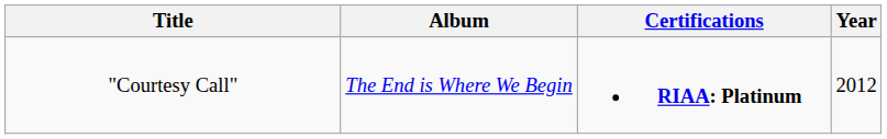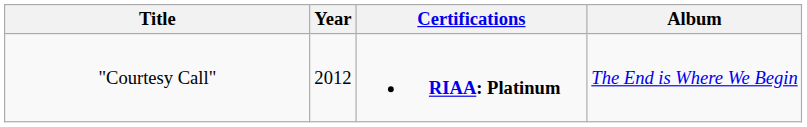columns swapped: Year <-> Album
